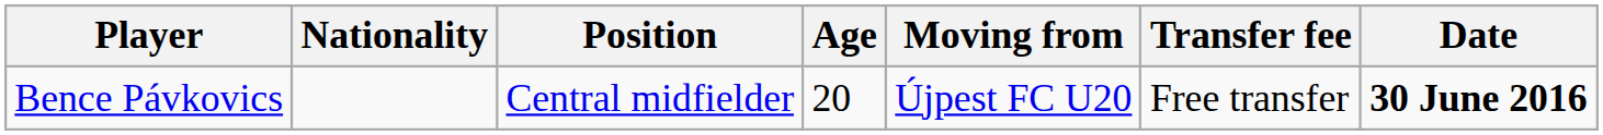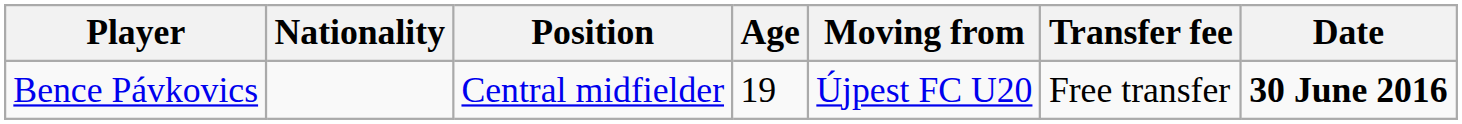Bence Pávkovics | Age: 20 -> 19
